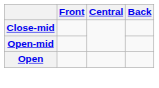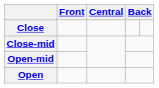+ row: Close
